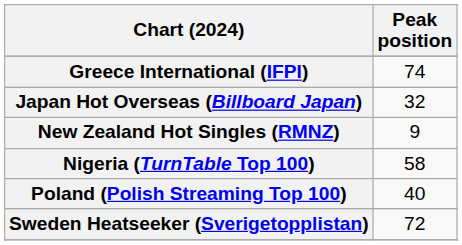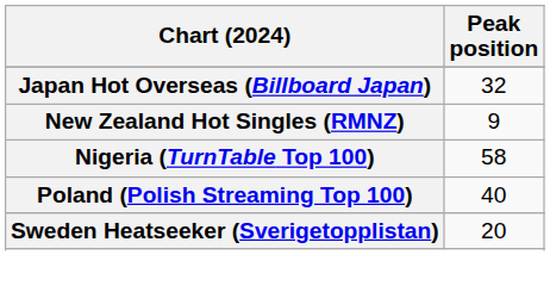- row: Greece International (IFPI) | 74
Sweden Heatseeker (Sverigetopplistan) | Peak position: 72 -> 20
